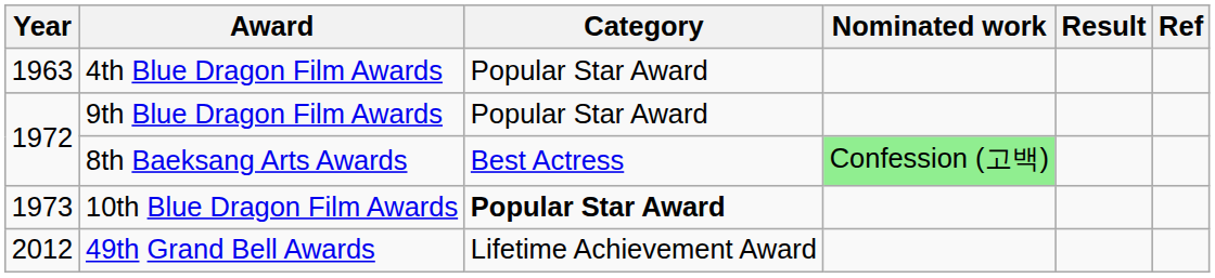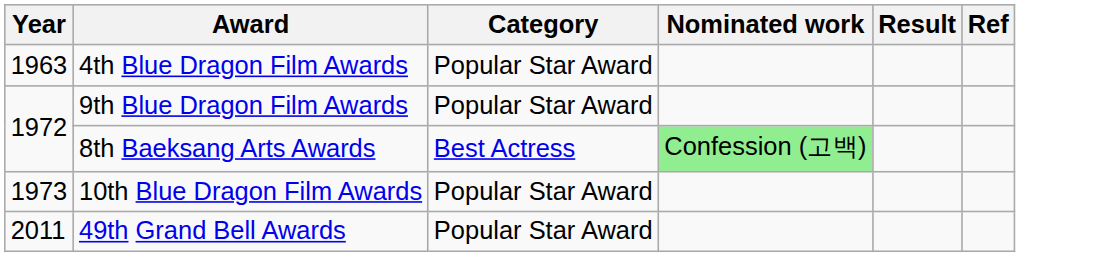10th Blue Dragon Film Awards | Category: bold -> normal
49th Grand Bell Awards | Year: 2012 -> 2011
49th Grand Bell Awards | Category: Lifetime Achievement Award -> Popular Star Award
